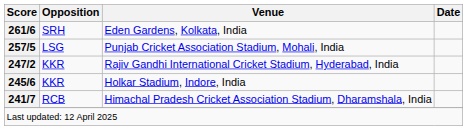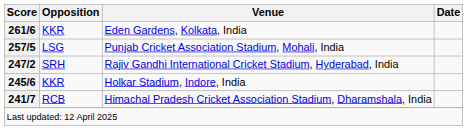Eden Gardens, Kolkata, India | Opposition: SRH -> KKR
Rajiv Gandhi International Cricket Stadium, Hyderabad, India | Opposition: KKR -> SRH
